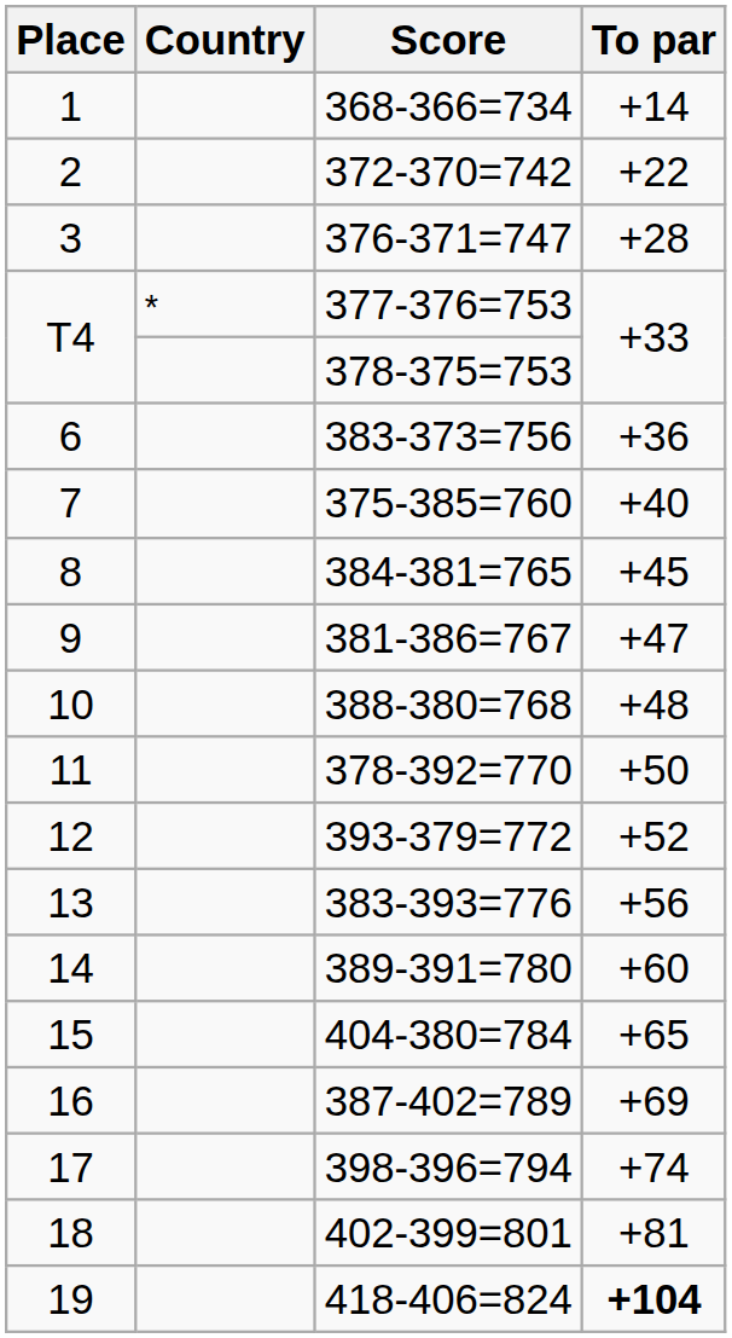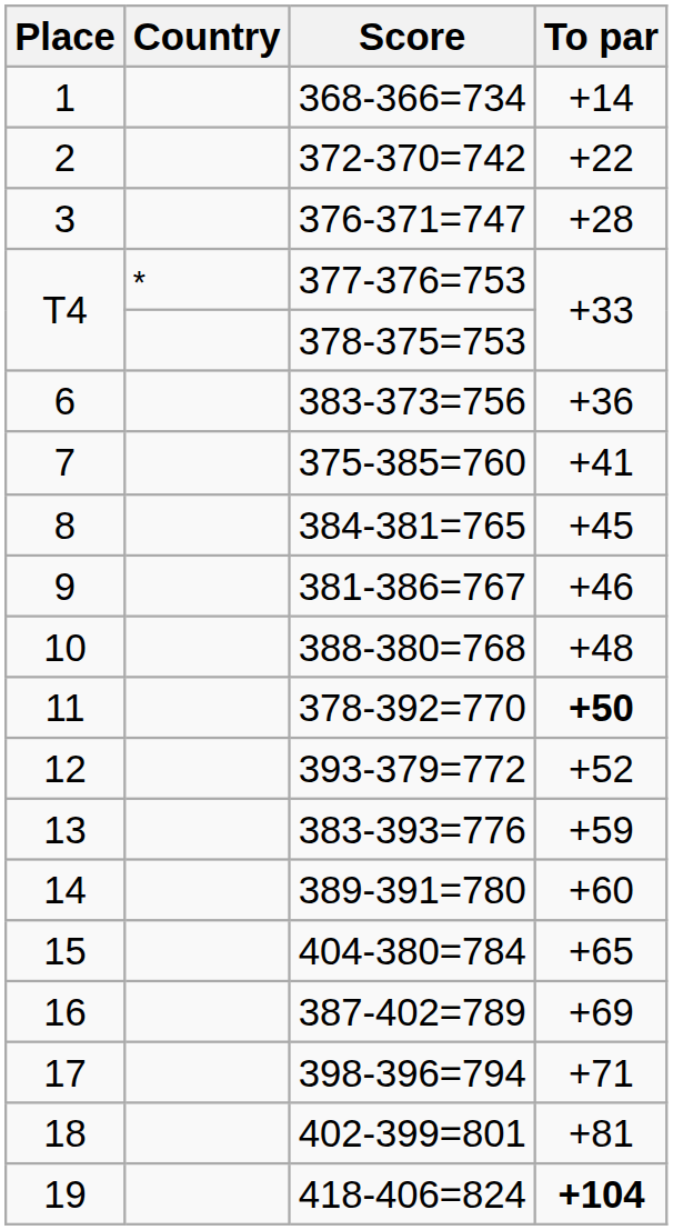375-385=760 | To par: +40 -> +41
381-386=767 | To par: +47 -> +46
378-392=770 | To par: normal -> bold
383-393=776 | To par: +56 -> +59
398-396=794 | To par: +74 -> +71
